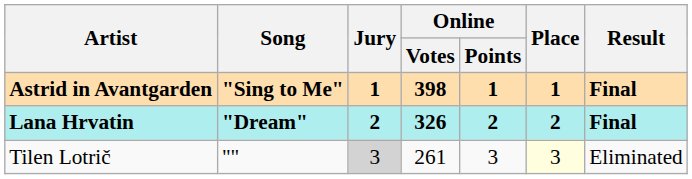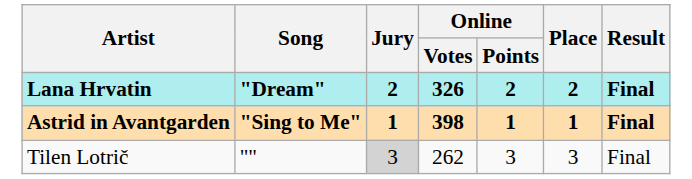rows swapped: Lana Hrvatin <-> Astrid in Avantgarden
Tilen Lotrič | Online / Votes: 261 -> 262
Tilen Lotrič | Place: lightyellow background -> no background
Tilen Lotrič | Result: Eliminated -> Final
